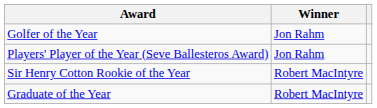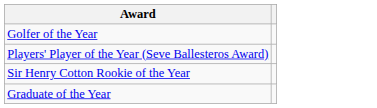- column: Winner | Jon Rahm | Jon Rahm | Robert MacIntyre | Robert MacIntyre
